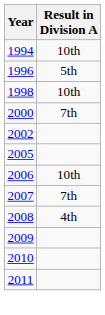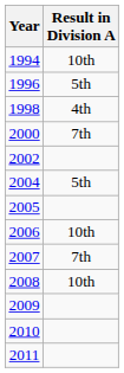1998 | Result in Division A: 10th -> 4th
+ row: 2004 | 5th
2008 | Result in Division A: 4th -> 10th
